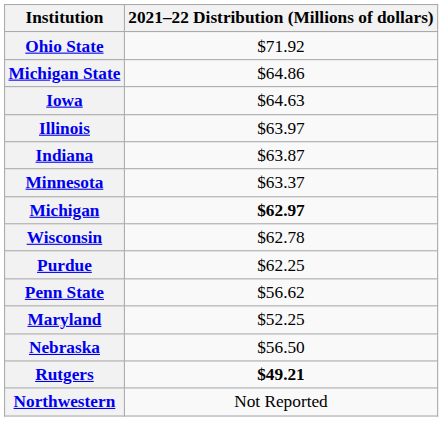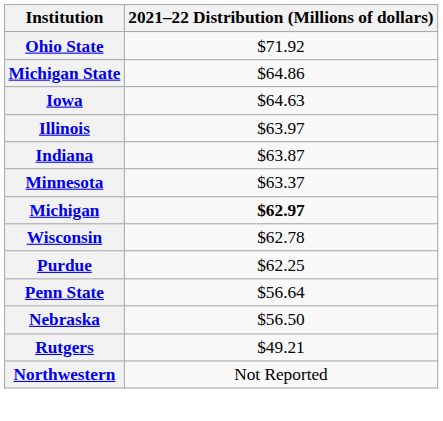Penn State | 2021–22 Distribution (Millions of dollars): $56.62 -> $56.64
- row: Maryland | $52.25
Rutgers | 2021–22 Distribution (Millions of dollars): bold -> normal
